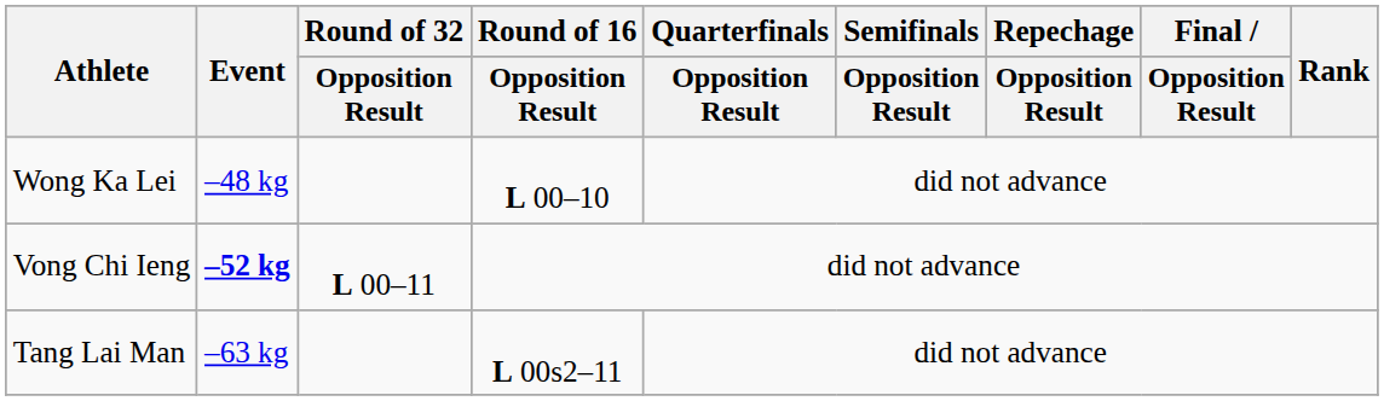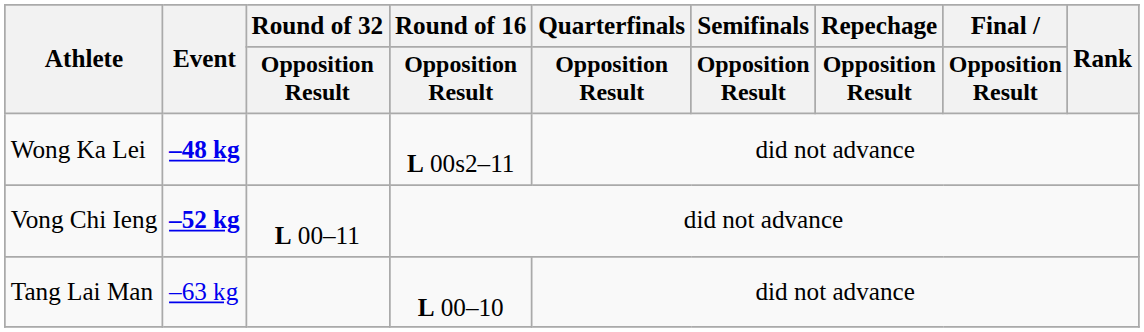Wong Ka Lei | Event: normal -> bold
Wong Ka Lei | Round of 16 / Opposition Result: L 00–10 -> L 00s2–11
Tang Lai Man | Round of 16 / Opposition Result: L 00s2–11 -> L 00–10
